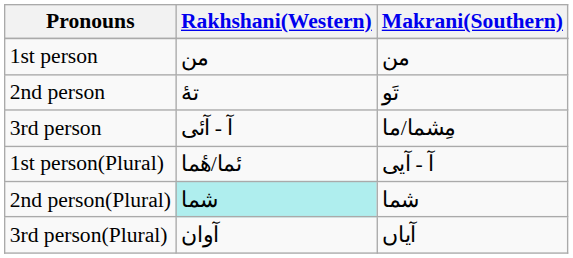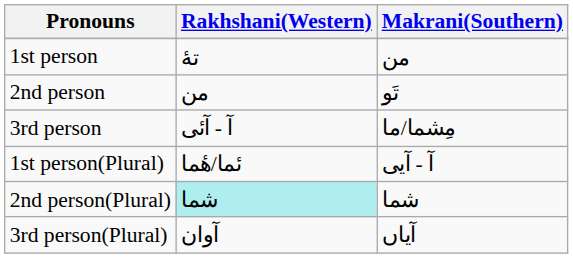1st person | Rakhshani(Western): من -> تهٔ
2nd person | Rakhshani(Western): تهٔ -> من
